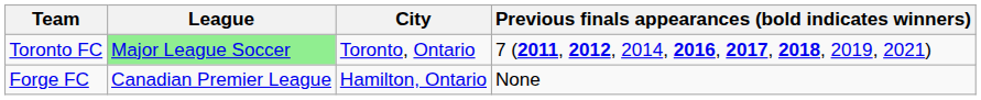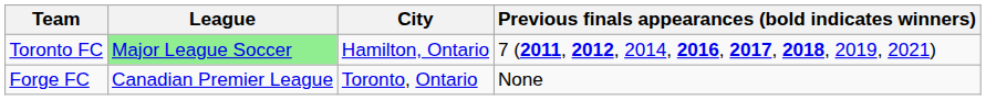Toronto FC | City: Toronto, Ontario -> Hamilton, Ontario
Forge FC | City: Hamilton, Ontario -> Toronto, Ontario
